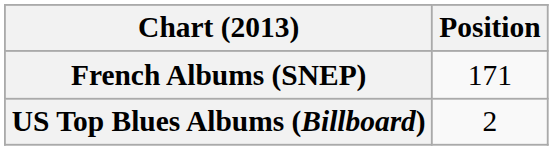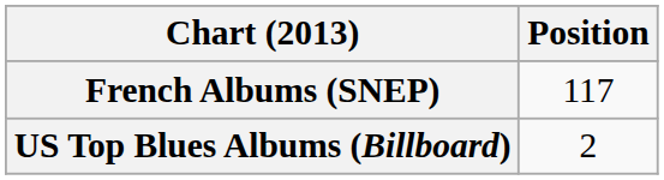French Albums (SNEP) | Position: 171 -> 117
